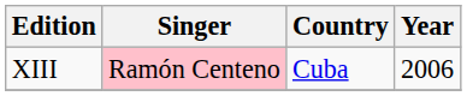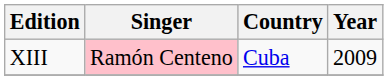XIII | Year: 2006 -> 2009
